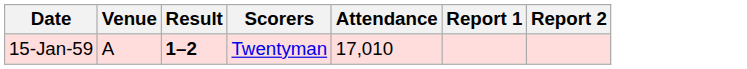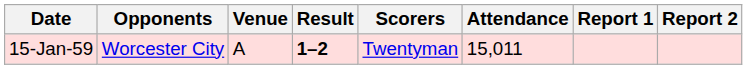+ column: Opponents | Worcester City
15-Jan-59 | Attendance: 17,010 -> 15,011
